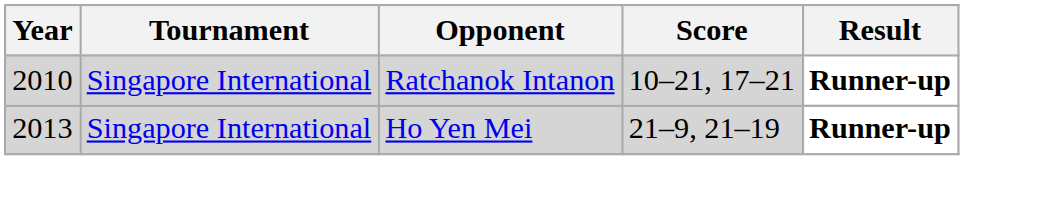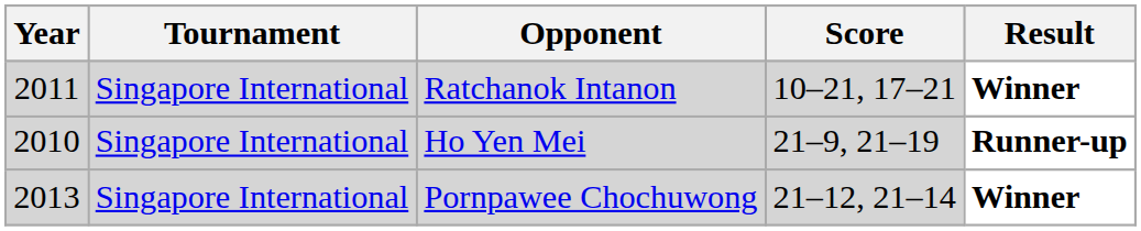Ratchanok Intanon | Year: 2010 -> 2011
Ratchanok Intanon | Result: Runner-up -> Winner
Ho Yen Mei | Year: 2013 -> 2010
+ row: 2013 | Singapore International | Pornpawee Chochuwong | 21–12, 21–14 | Winner
